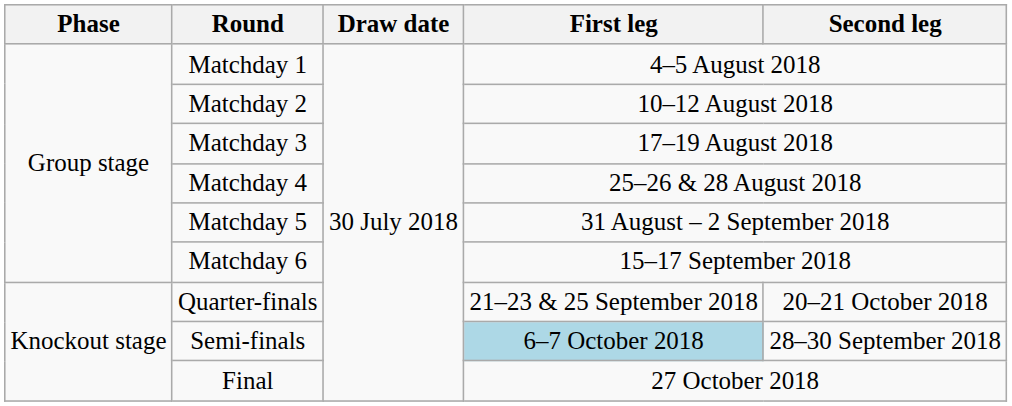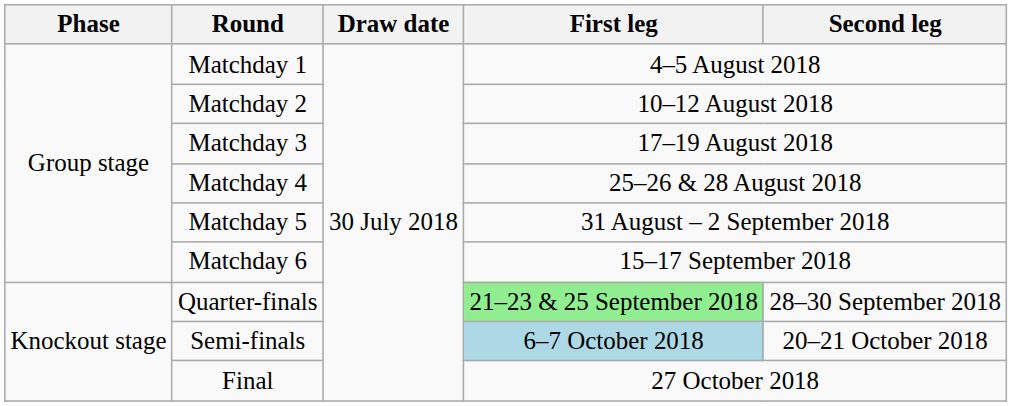Quarter-finals | First leg: no background -> lightgreen background
Quarter-finals | Second leg: 20–21 October 2018 -> 28–30 September 2018
Semi-finals | Second leg: 28–30 September 2018 -> 20–21 October 2018
